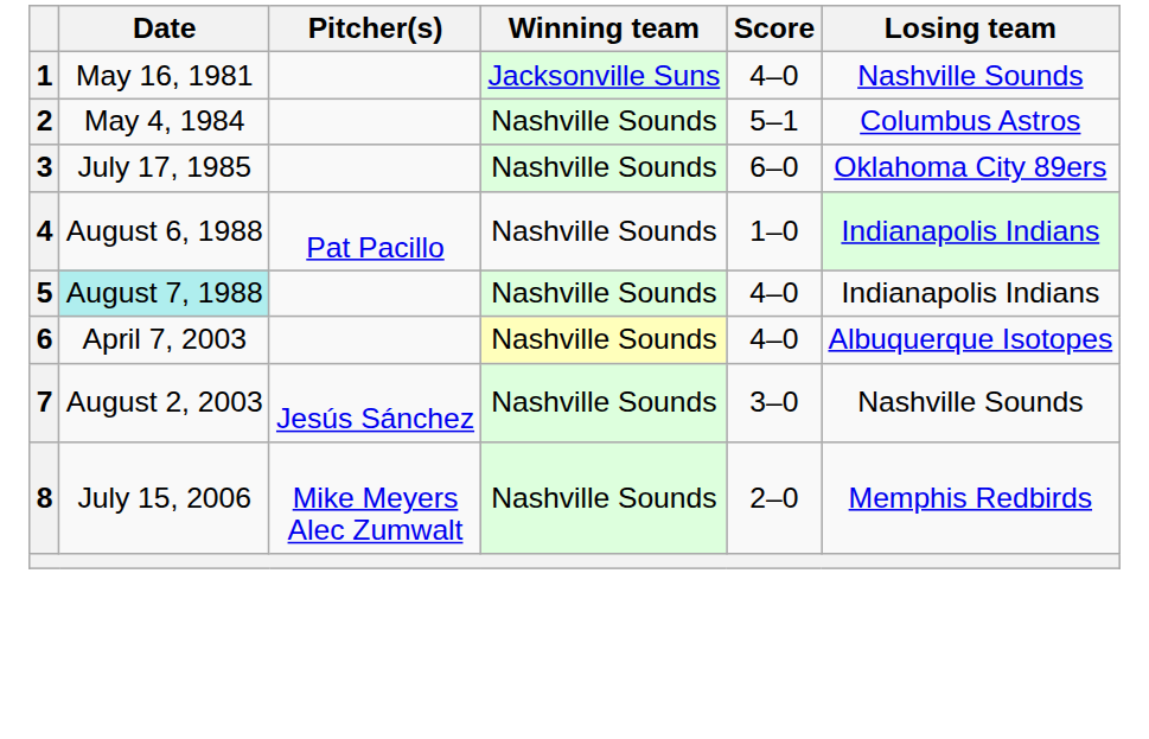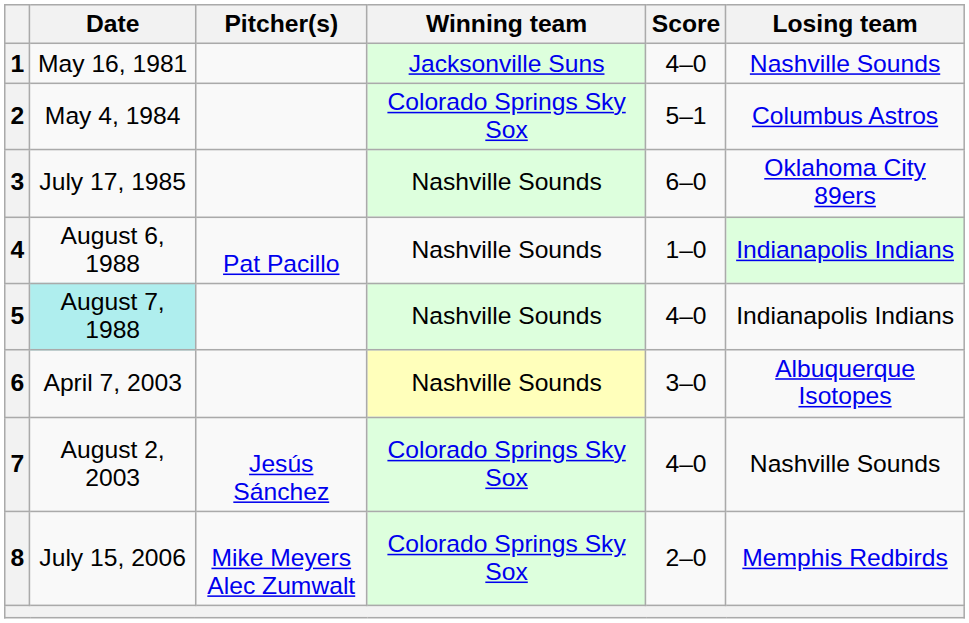2 | Winning team: Nashville Sounds -> Colorado Springs Sky Sox
6 | Score: 4–0 -> 3–0
7 | Winning team: Nashville Sounds -> Colorado Springs Sky Sox
7 | Score: 3–0 -> 4–0
8 | Winning team: Nashville Sounds -> Colorado Springs Sky Sox
